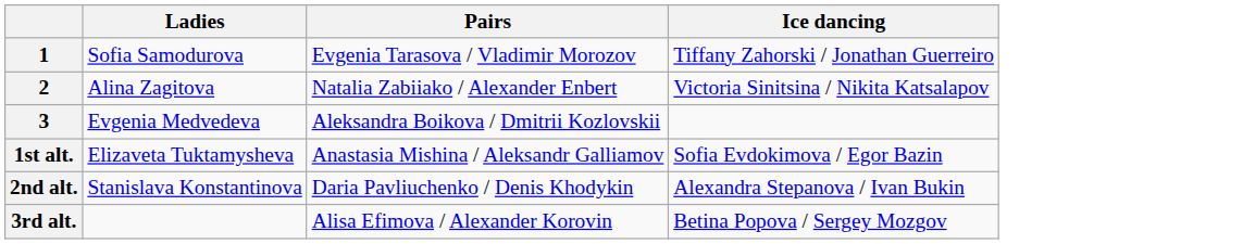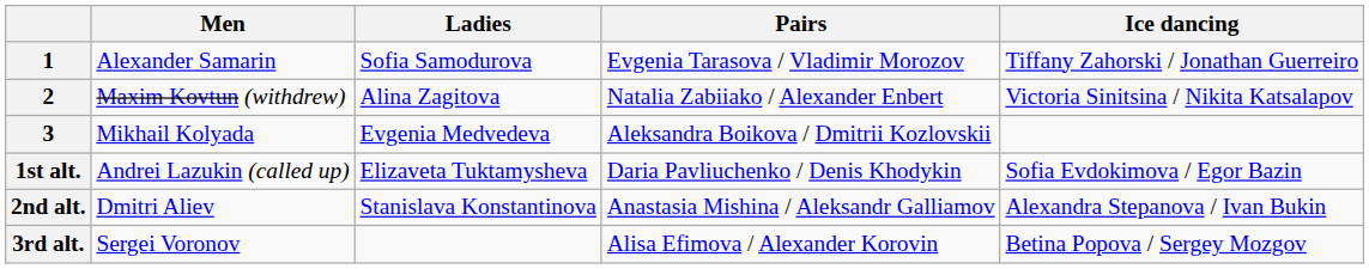+ column: Men | Alexander Samarin | Maxim Kovtun (withdrew) | Mikhail Kolyada | Andrei Lazukin (called up) | Dmitri Aliev | Sergei Voronov
1st alt. | Pairs: Anastasia Mishina / Aleksandr Galliamov -> Daria Pavliuchenko / Denis Khodykin
2nd alt. | Pairs: Daria Pavliuchenko / Denis Khodykin -> Anastasia Mishina / Aleksandr Galliamov
